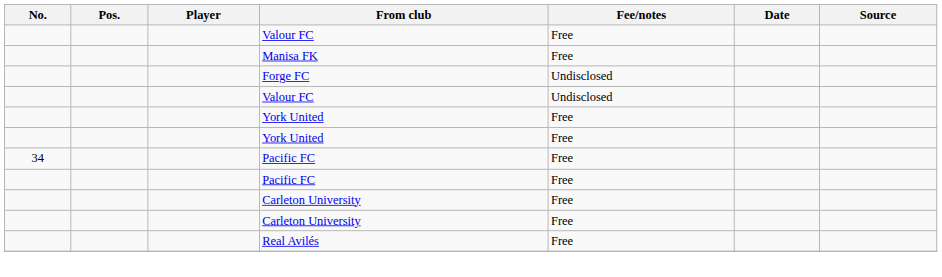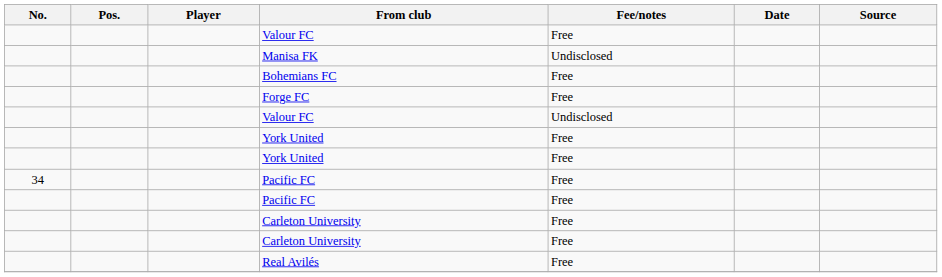Manisa FK | Fee/notes: Free -> Undisclosed
+ row: Bohemians FC | Free
Forge FC | Fee/notes: Undisclosed -> Free
